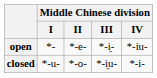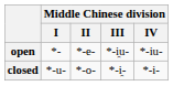open | Middle Chinese division / III: *-i̯- -> *-i̯u-
closed | Middle Chinese division / III: *-i̯u- -> *-i̯-
